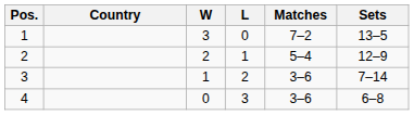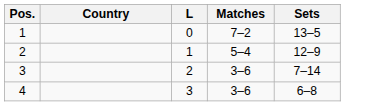- column: W | 3 | 2 | 1 | 0
